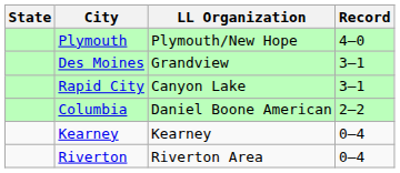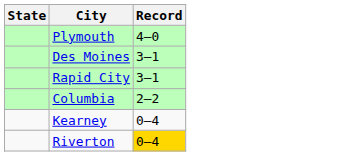- column: LL Organization | Plymouth/New Hope | Grandview | Canyon Lake | Daniel Boone American | Kearney | Riverton Area
Riverton | Record: no background -> gold background
